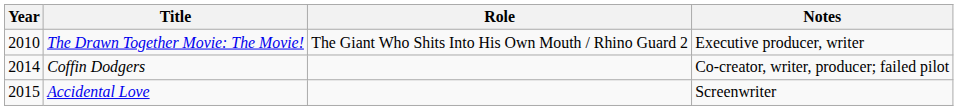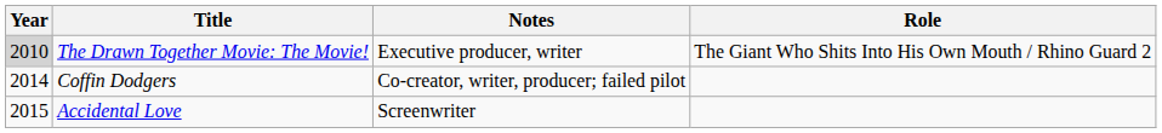columns swapped: Role <-> Notes
The Drawn Together Movie: The Movie! | Year: no background -> lightgrey background
